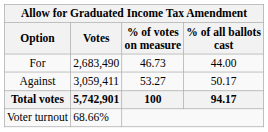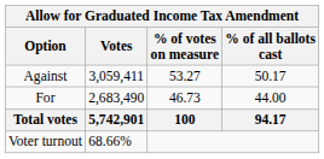rows swapped: For <-> Against
